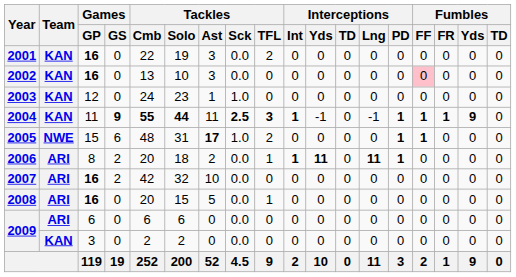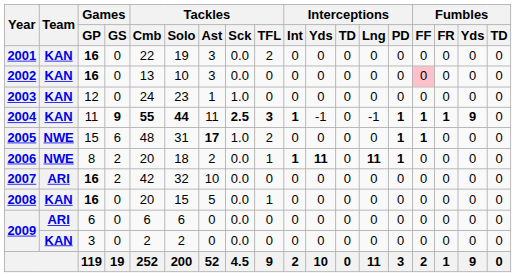2006 | Team: ARI -> NWE
2008 | Team: ARI -> KAN
